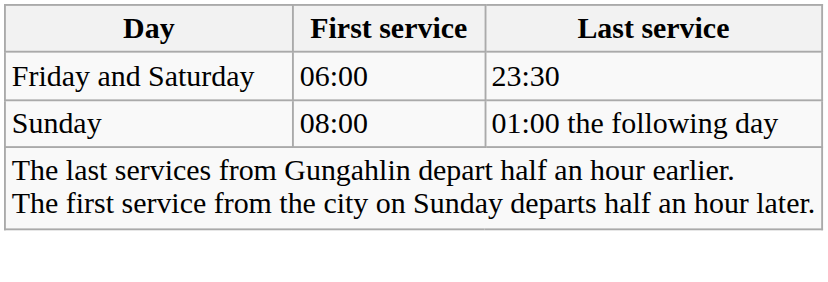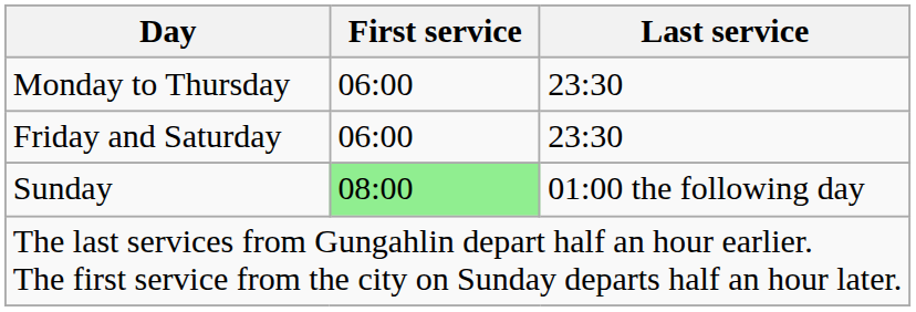+ row: Monday to Thursday | 06:00 | 23:30
Sunday | First service: no background -> lightgreen background
